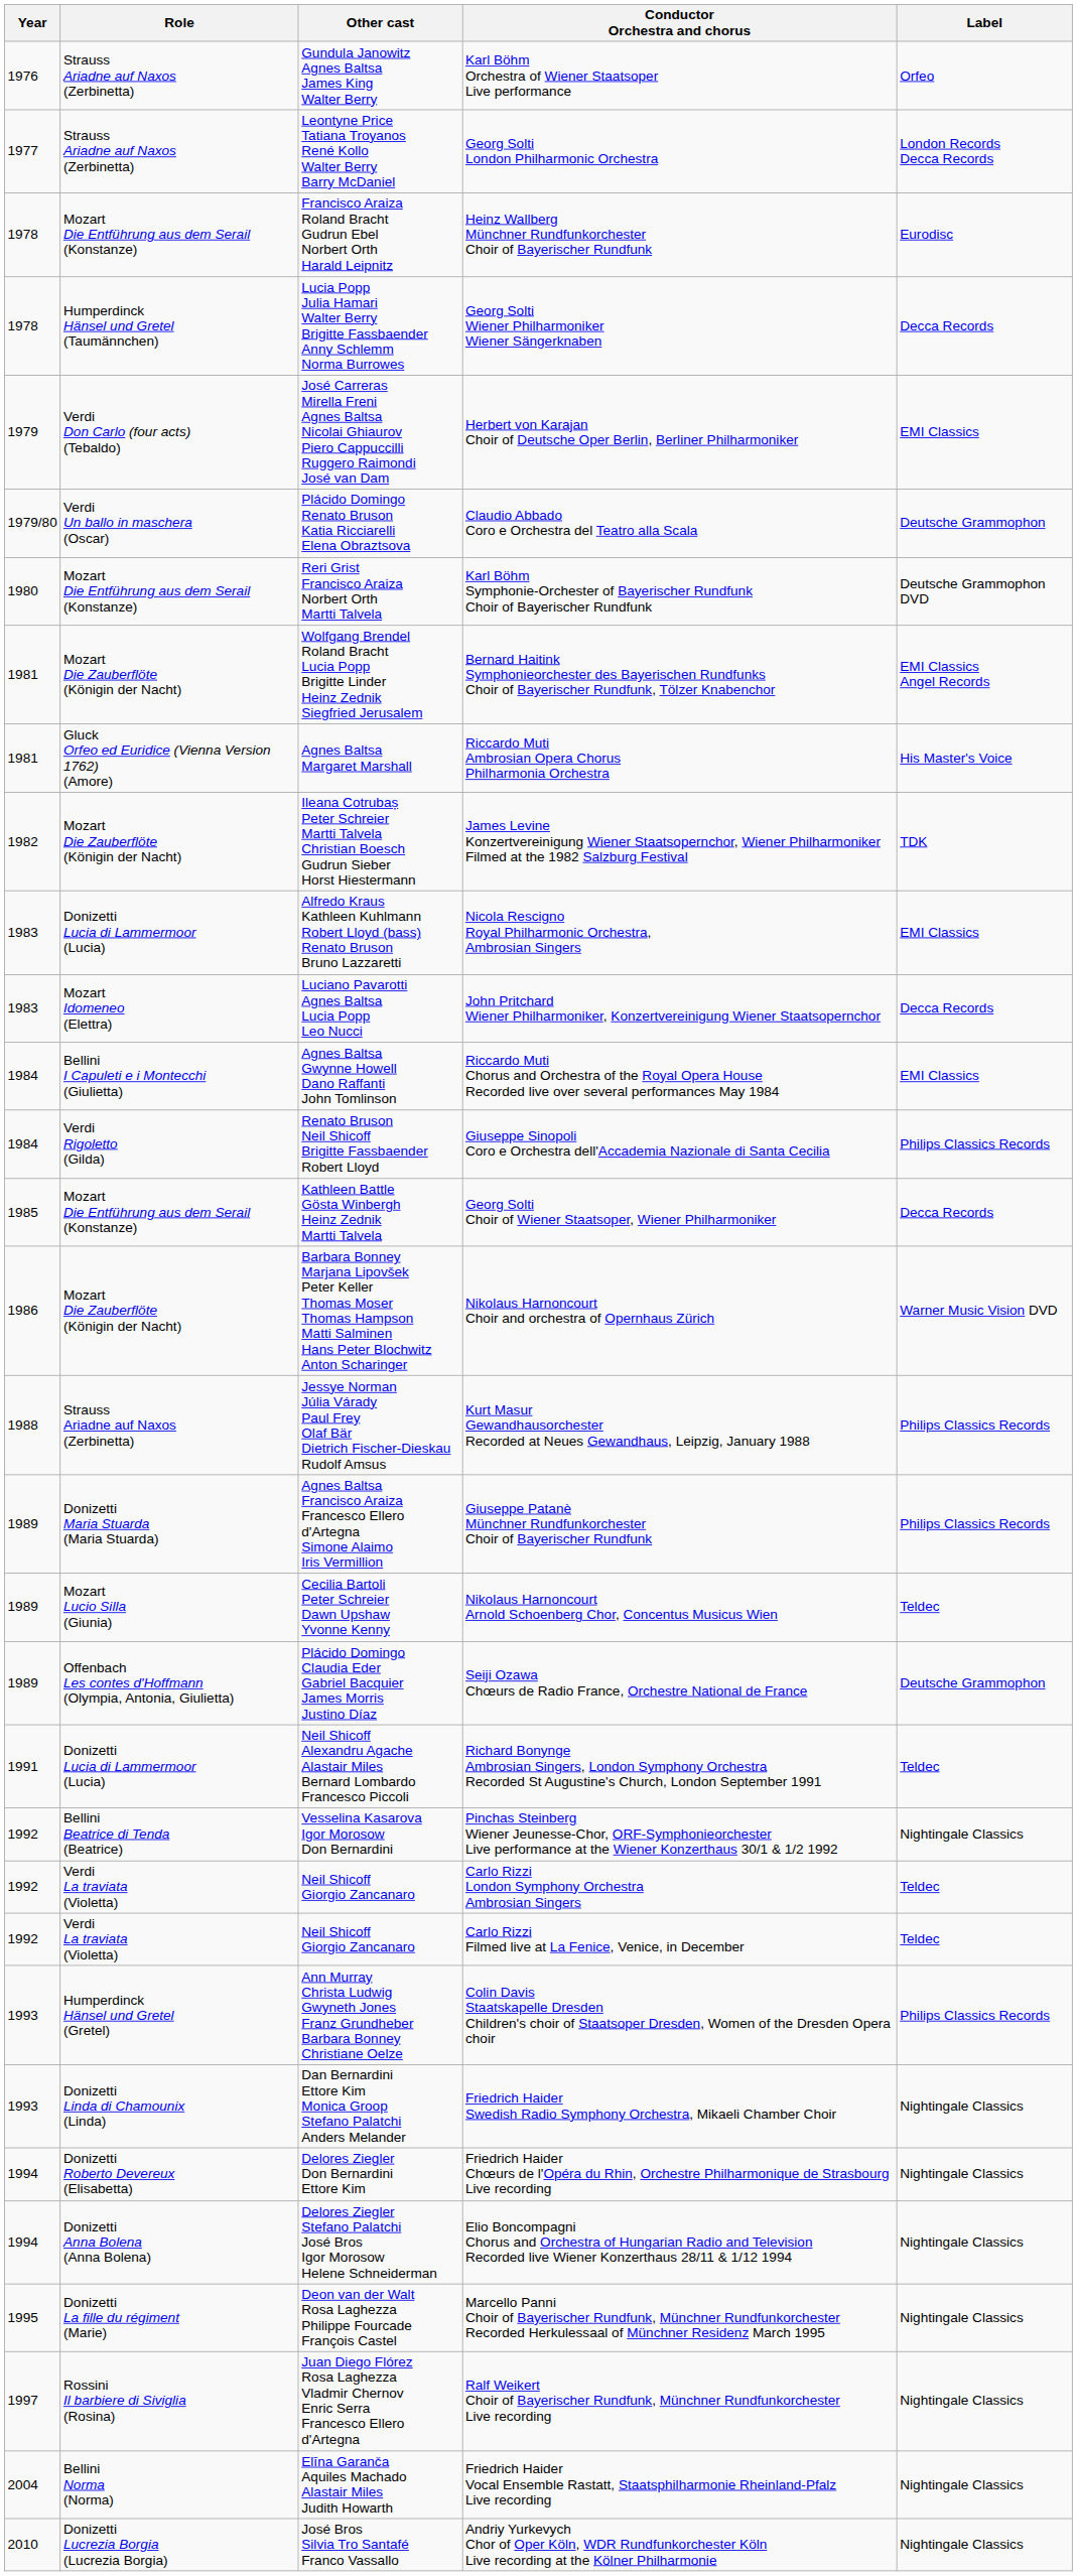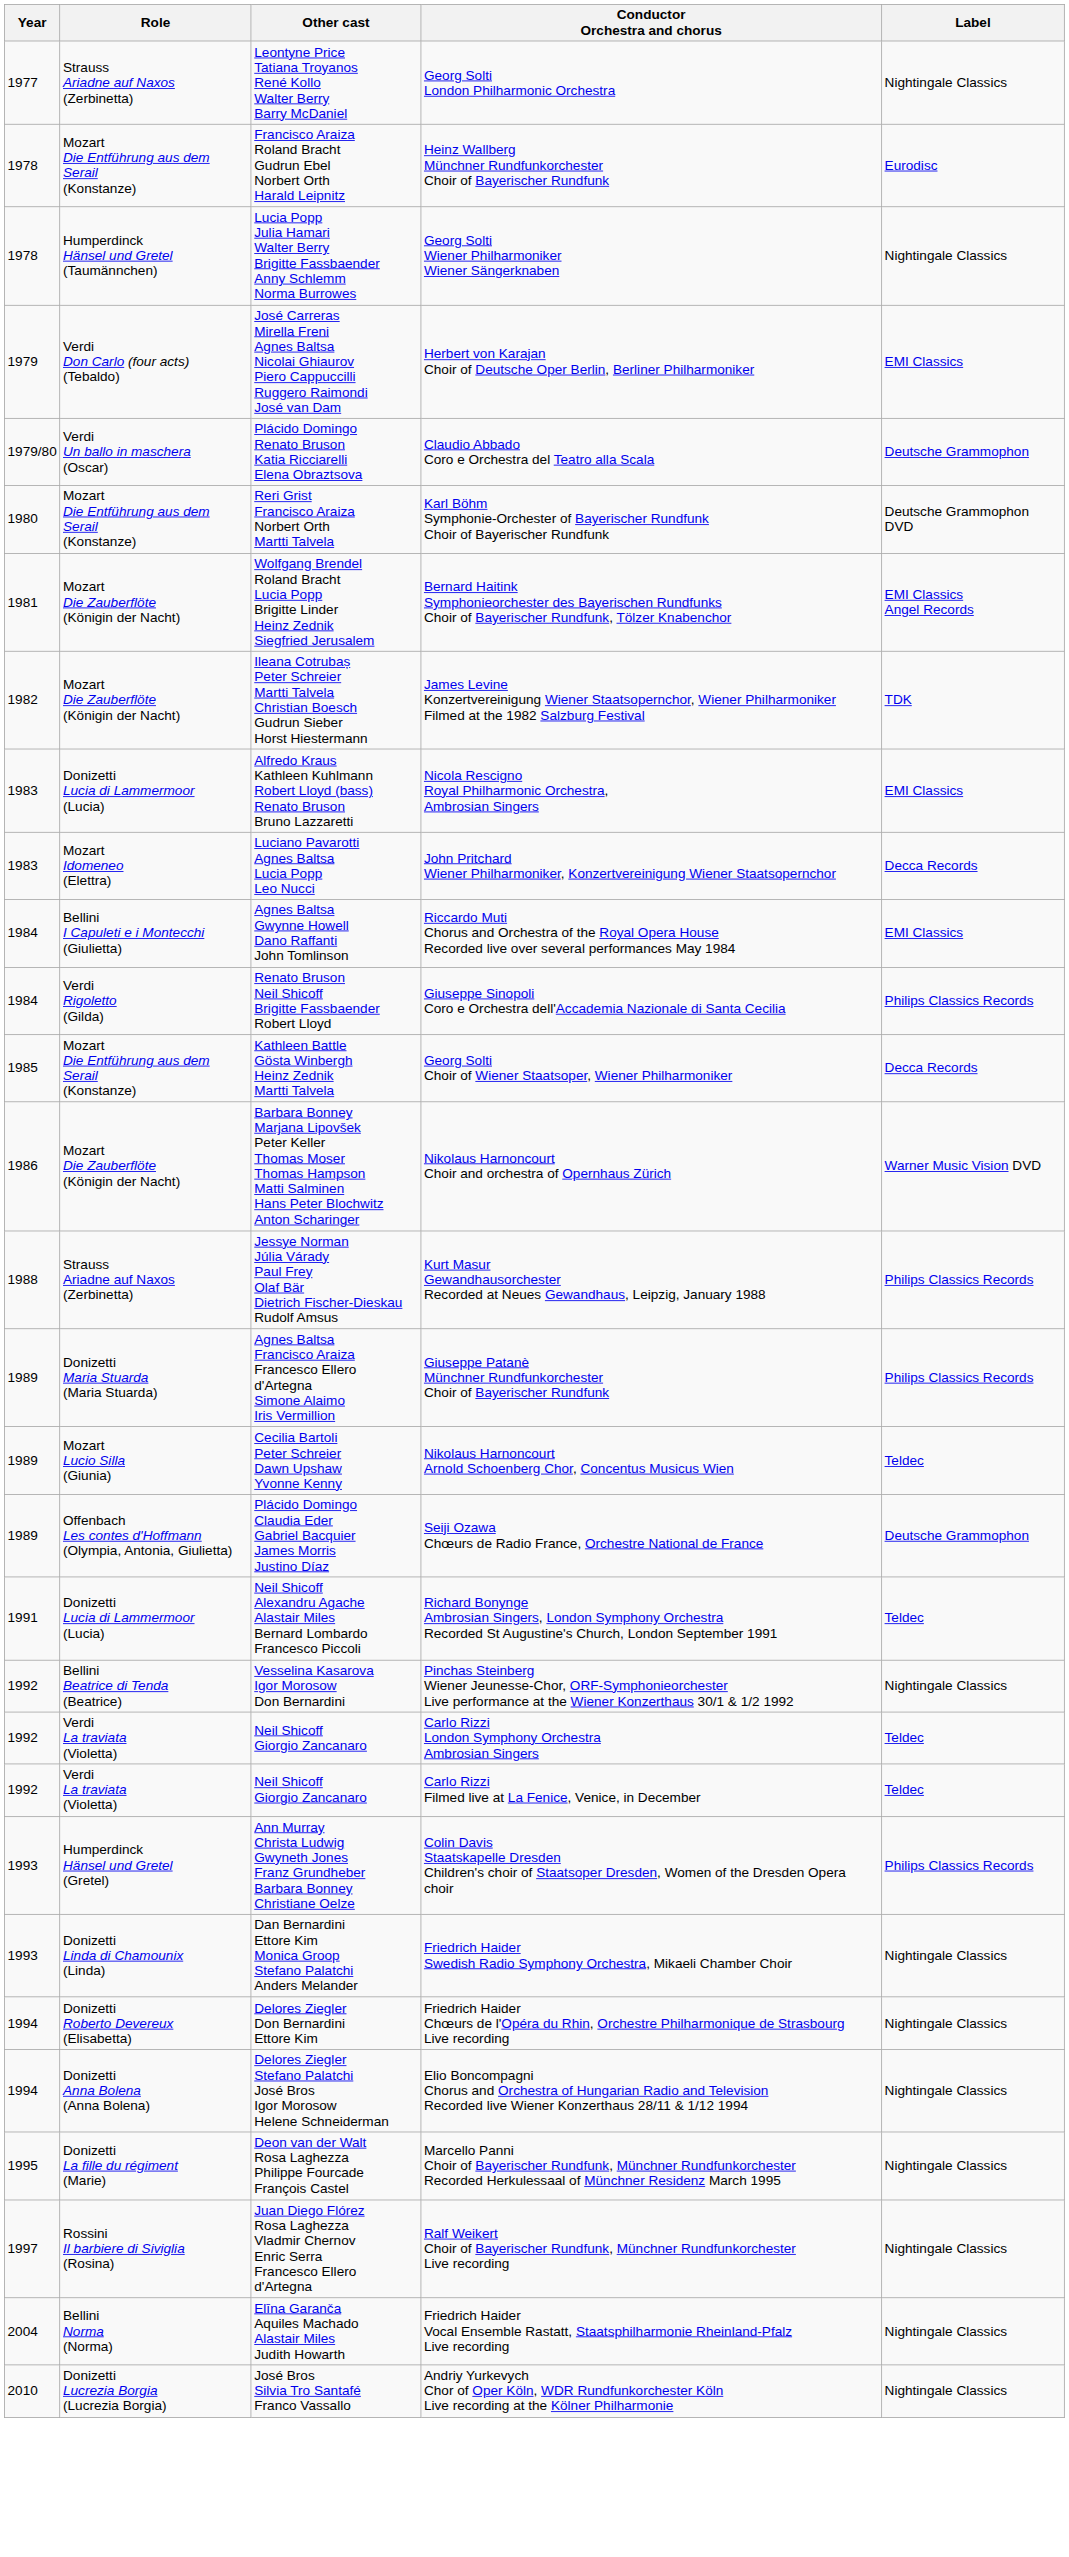- row: 1976 | Strauss Ariadne auf Naxos (Zerbinetta) | Gundula Janowitz Agnes Baltsa James King Walter Berry | Karl Böhm Orchestra of Wiener Staatsoper Live performance | Orfeo
Georg Solti London Philharmonic Orchestra | Label: London Records Decca Records -> Nightingale Classics
Georg Solti Wiener Philharmoniker Wiener Sängerknaben | Label: Decca Records -> Nightingale Classics
- row: 1981 | Gluck Orfeo ed Euridice (Vienna Version 1762) (Amore) | Agnes Baltsa Margaret Marshall | Riccardo Muti Ambrosian Opera Chorus Philharmonia Orchestra | His Master's Voice
